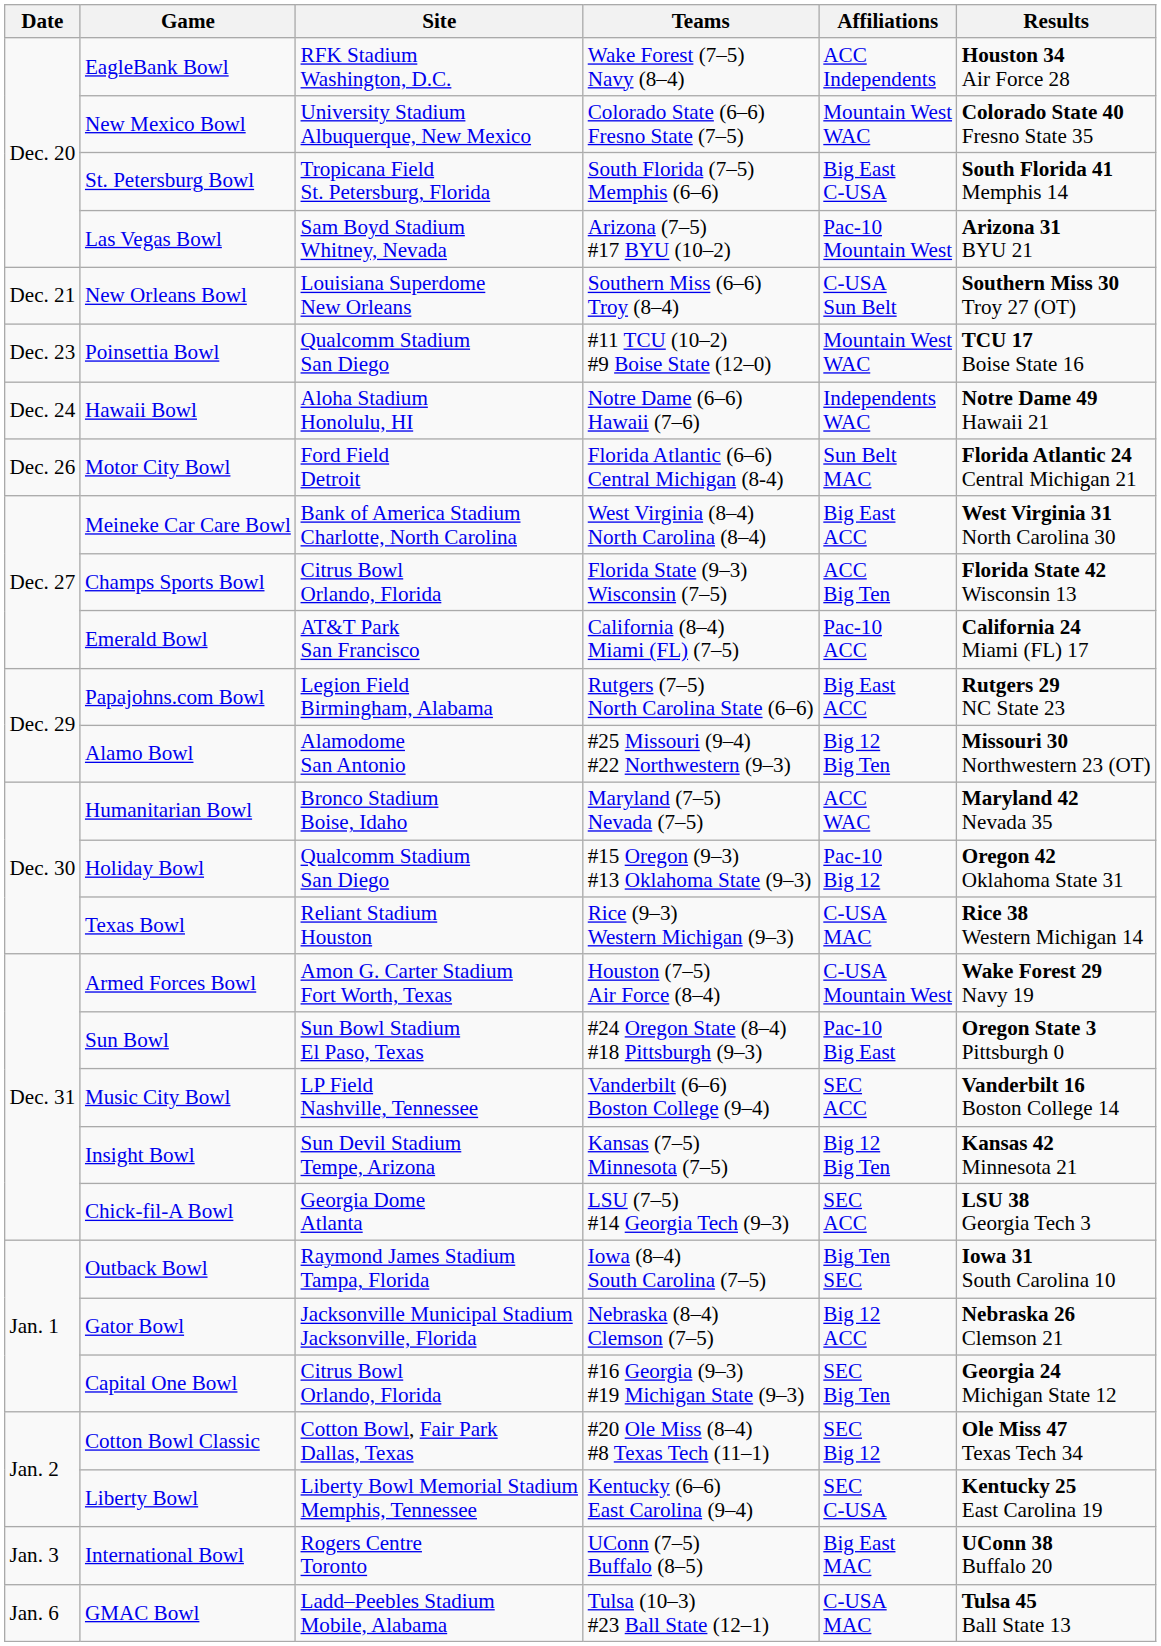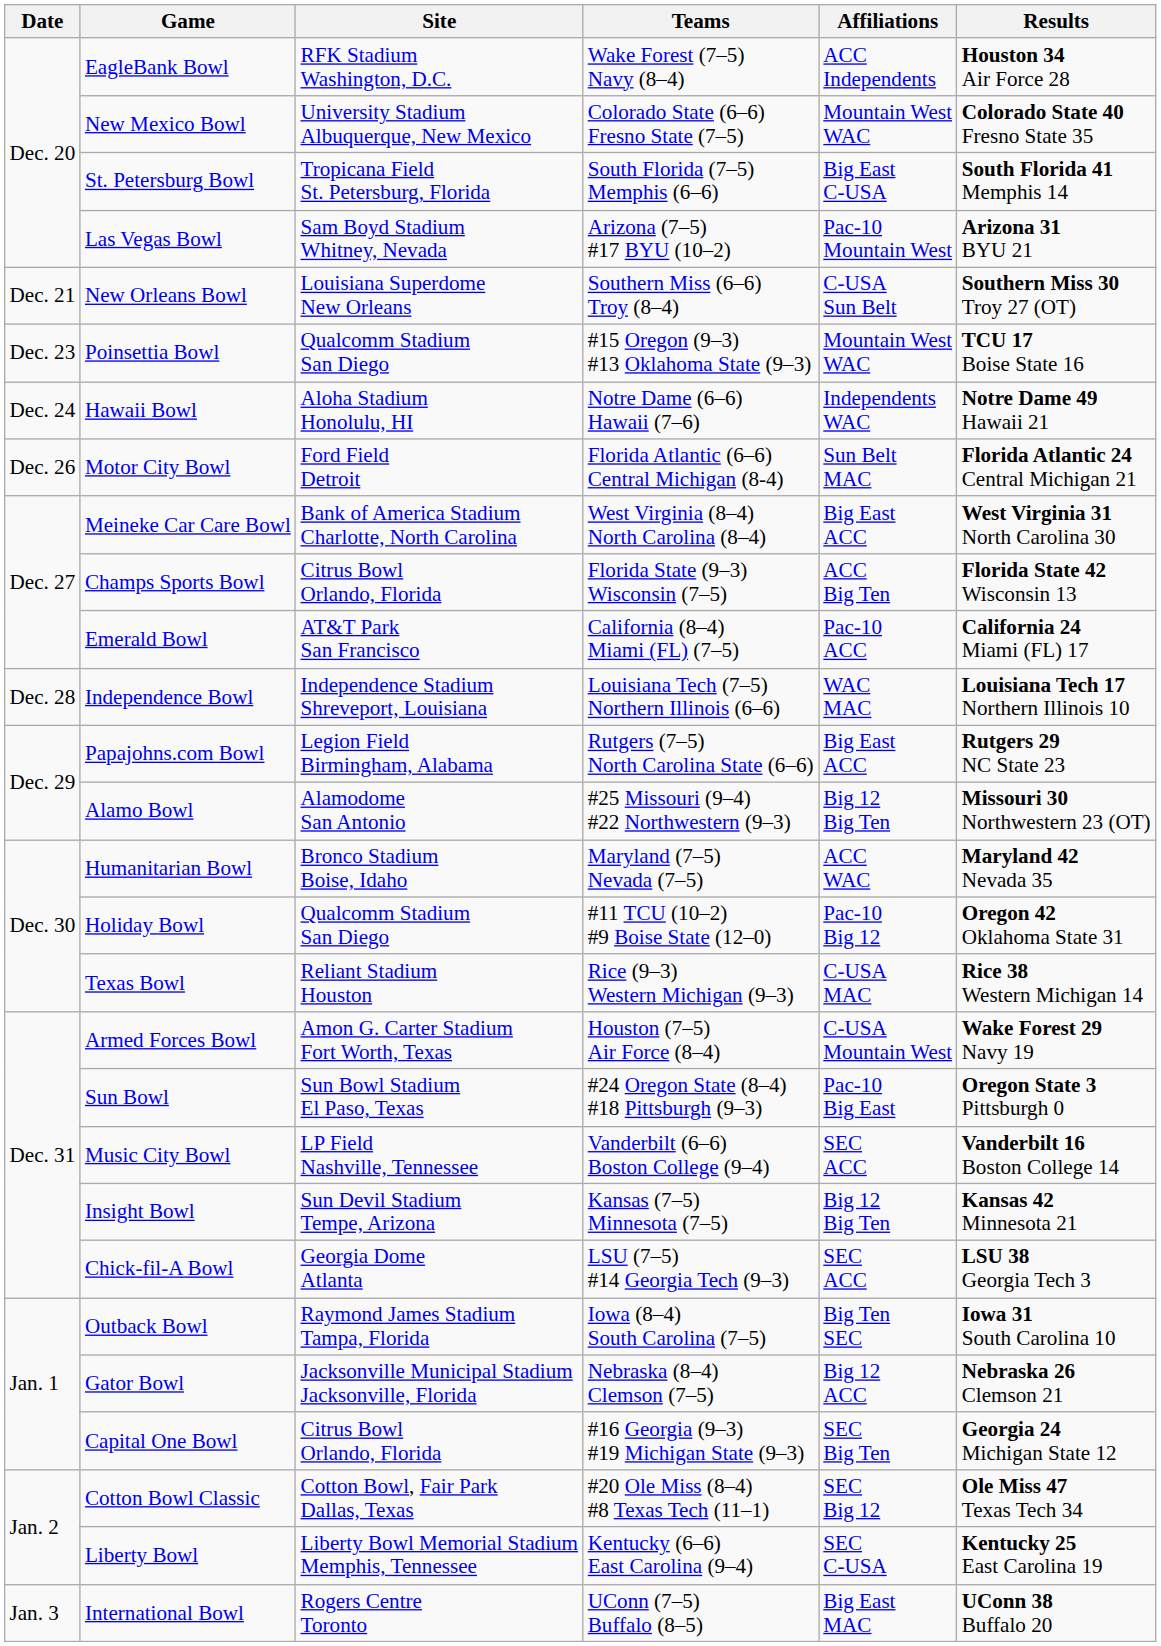Poinsettia Bowl | Teams: #11 TCU (10–2) #9 Boise State (12–0) -> #15 Oregon (9–3) #13 Oklahoma State (9–3)
+ row: Dec. 28 | Independence Bowl | Independence Stadium Shreveport, Louisiana | Louisiana Tech (7–5) Northern Illinois (6–6) | WAC MAC | Louisiana Tech 17 Northern Illinois 10
Holiday Bowl | Teams: #15 Oregon (9–3) #13 Oklahoma State (9–3) -> #11 TCU (10–2) #9 Boise State (12–0)
- row: Jan. 6 | GMAC Bowl | Ladd–Peebles Stadium Mobile, Alabama | Tulsa (10–3) #23 Ball State (12–1) | C-USA MAC | Tulsa 45 Ball State 13
